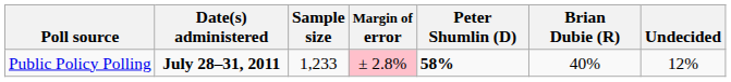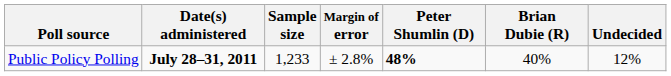Public Policy Polling | Margin of error: pink background -> no background
Public Policy Polling | Peter Shumlin (D): 58% -> 48%
